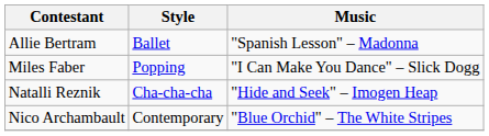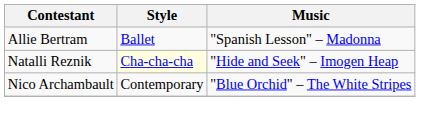- row: Miles Faber | Popping | "I Can Make You Dance" – Slick Dogg
Natalli Reznik | Style: no background -> lightyellow background
